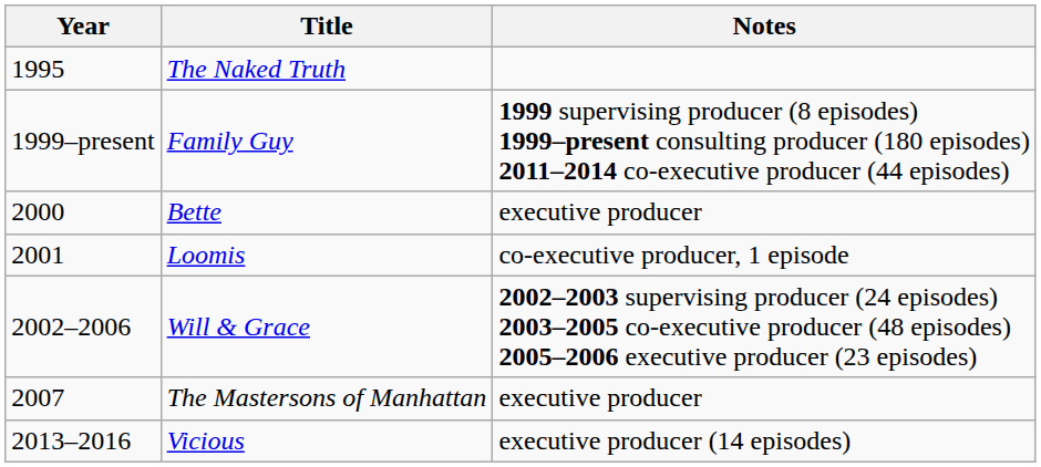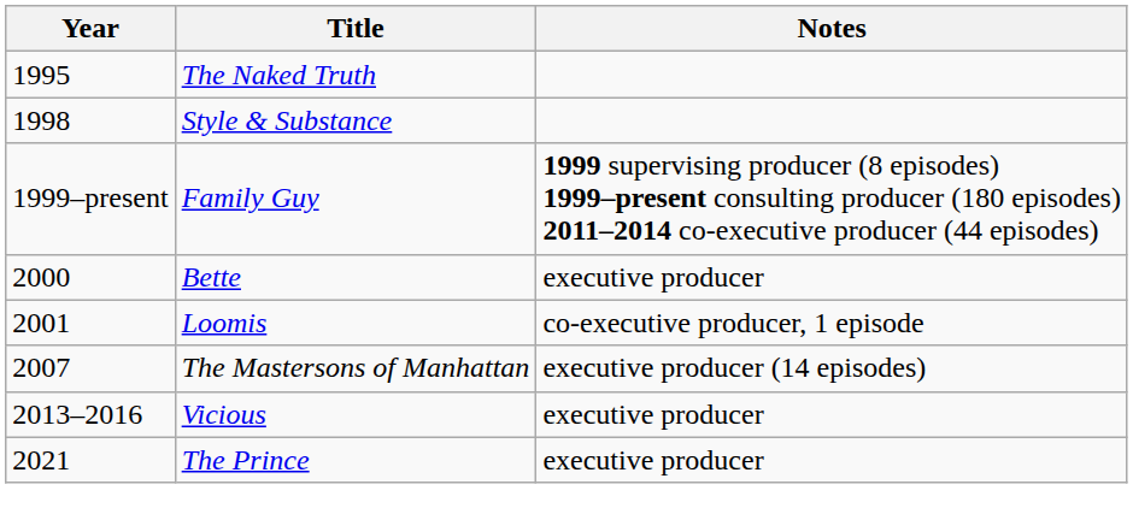+ row: 1998 | Style & Substance
- row: 2002–2006 | Will & Grace | 2002–2003 supervising producer (24 episodes) 2003–2005 co-executive producer (48 episodes) 2005–2006 executive producer (23 episodes)
The Mastersons of Manhattan | Notes: executive producer -> executive producer (14 episodes)
Vicious | Notes: executive producer (14 episodes) -> executive producer
+ row: 2021 | The Prince | executive producer
